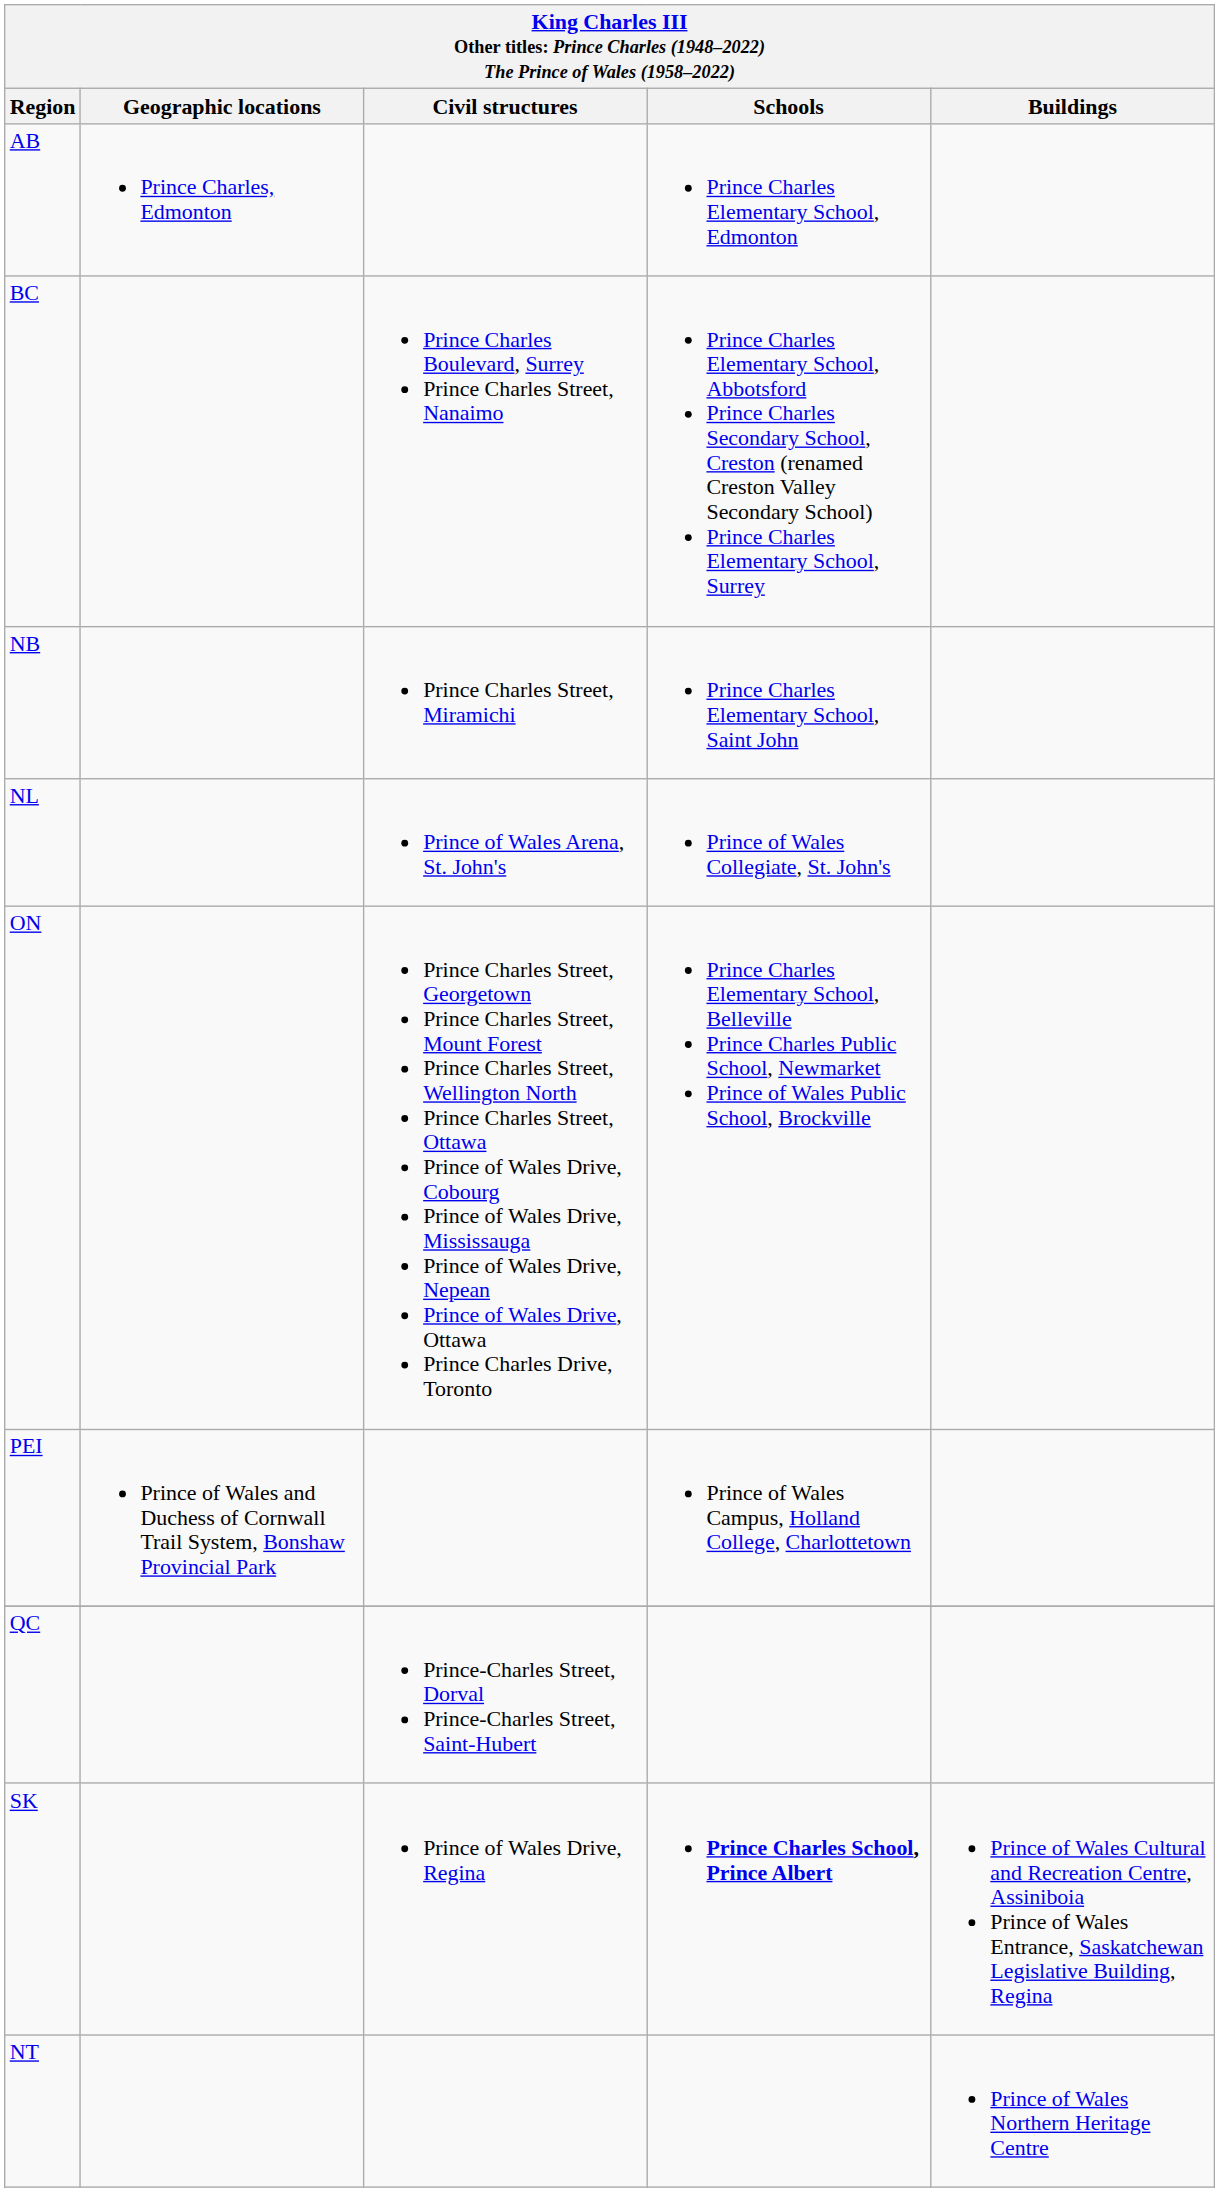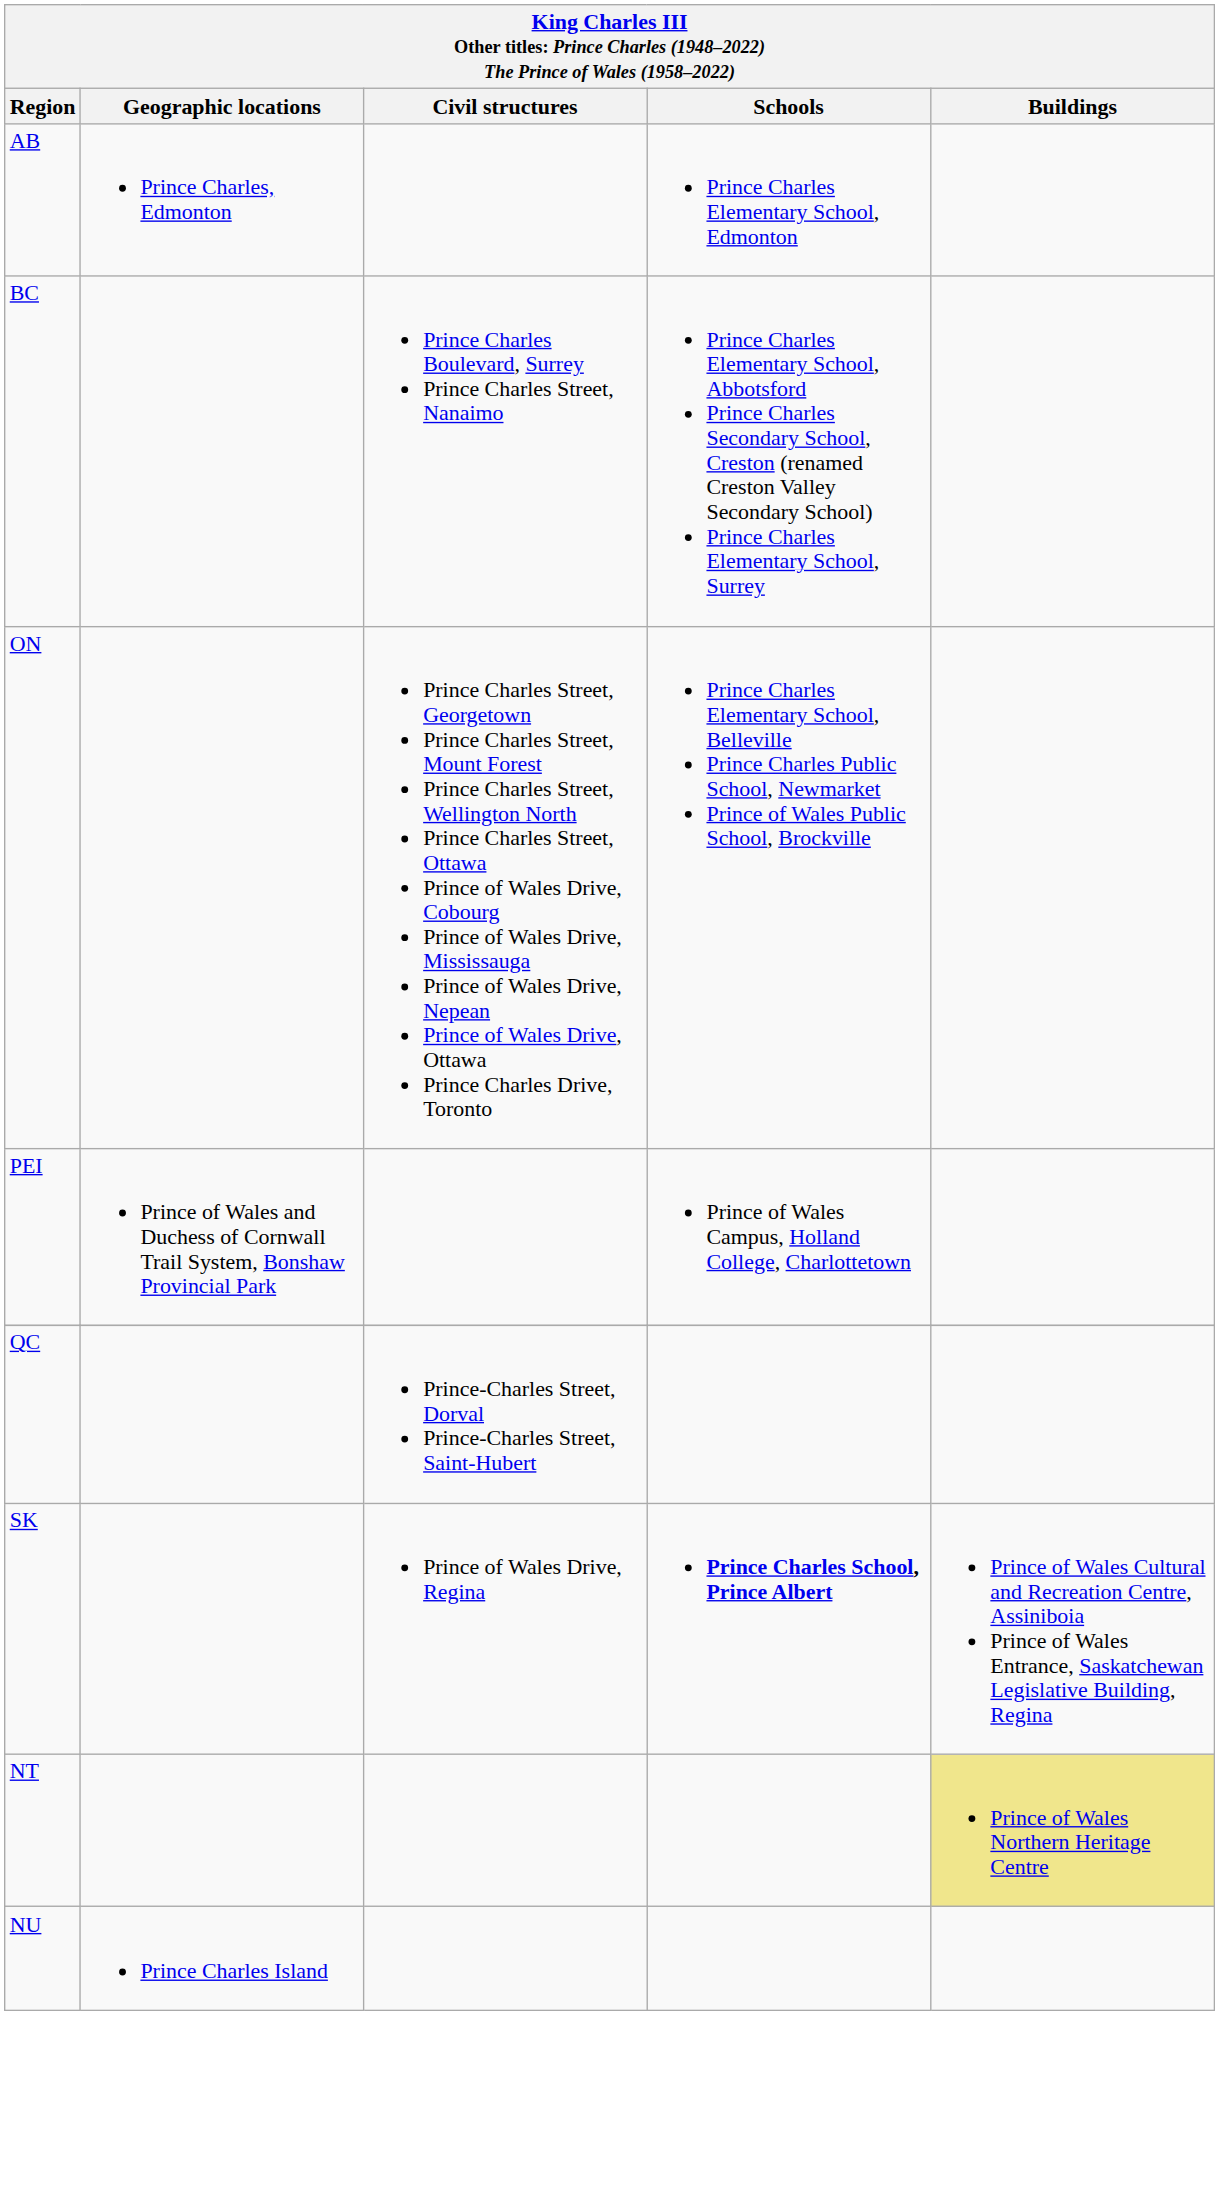- row: NB | Prince Charles Street, Miramichi | Prince Charles Elementary School, Saint John
- row: NL | Prince of Wales Arena, St. John's | Prince of Wales Collegiate, St. John's
NT | Buildings: no background -> khaki background
+ row: NU | Prince Charles Island
